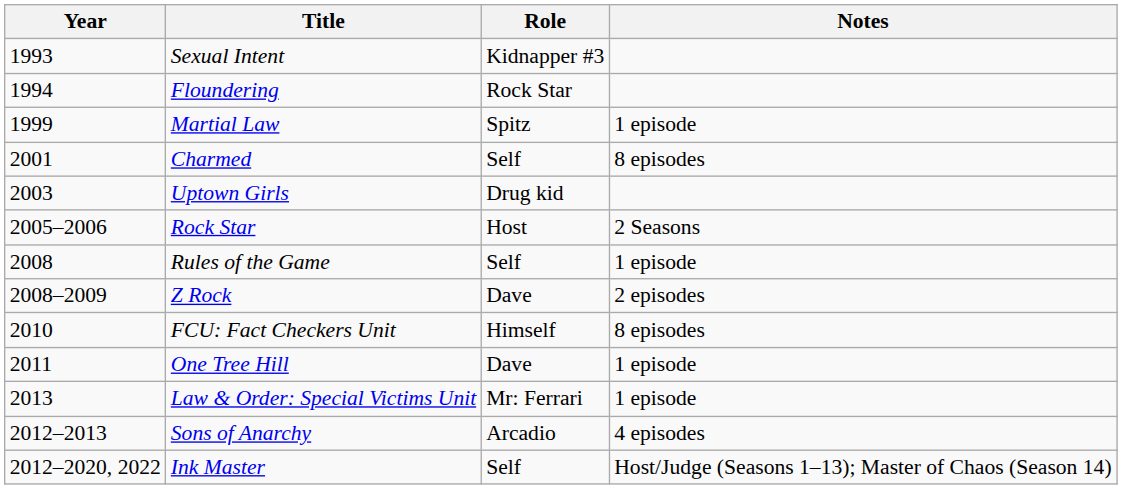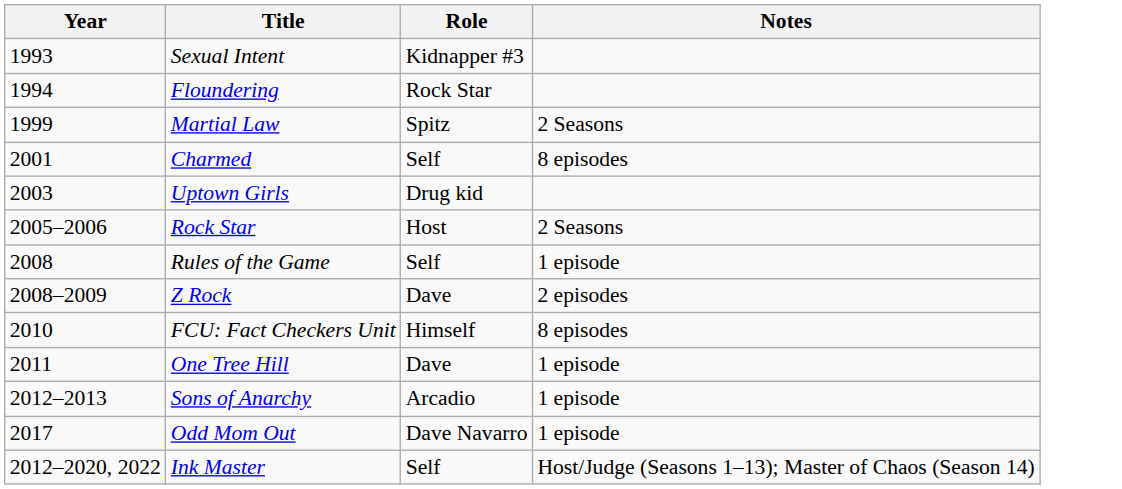Martial Law | Notes: 1 episode -> 2 Seasons
- row: 2013 | Law & Order: Special Victims Unit | Mr: Ferrari | 1 episode
Sons of Anarchy | Notes: 4 episodes -> 1 episode
+ row: 2017 | Odd Mom Out | Dave Navarro | 1 episode
